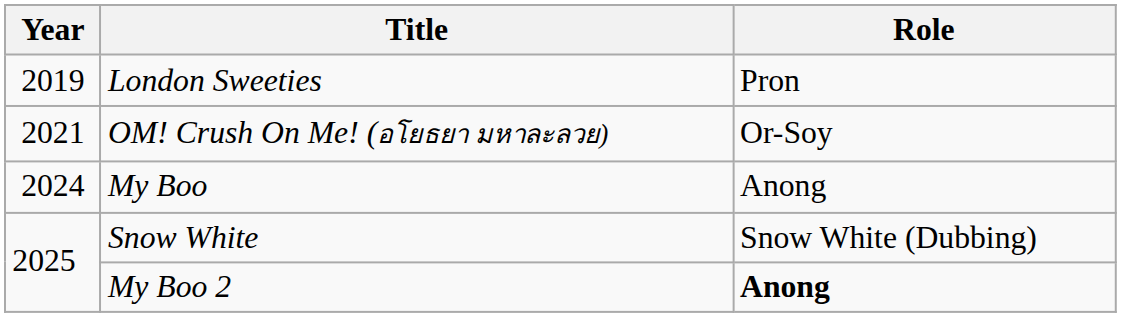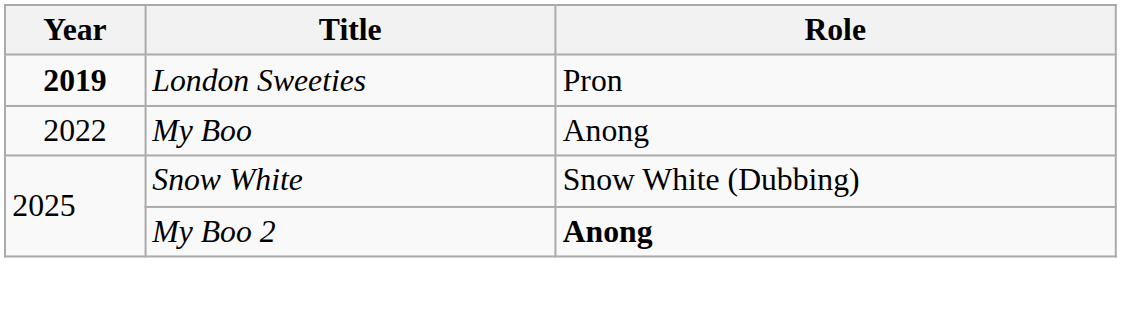London Sweeties | Year: normal -> bold
- row: 2021 | OM! Crush On Me! (อโยธยา มหาละลวย) | Or-Soy
My Boo | Year: 2024 -> 2022
